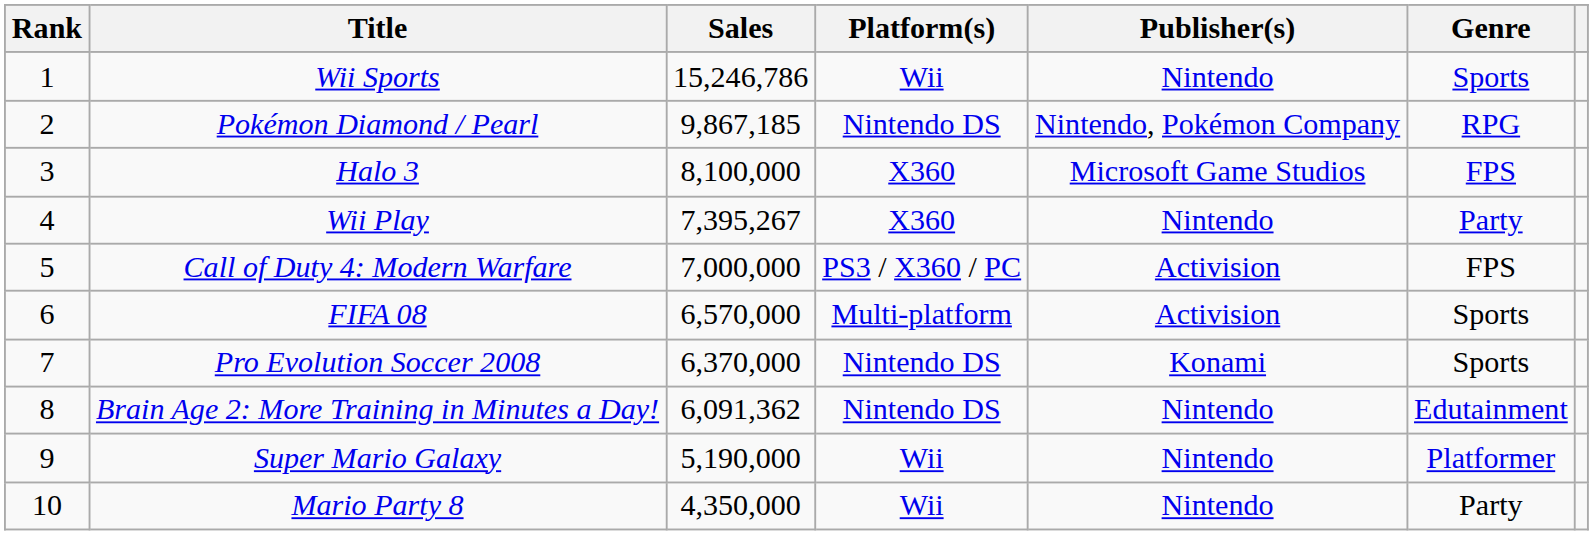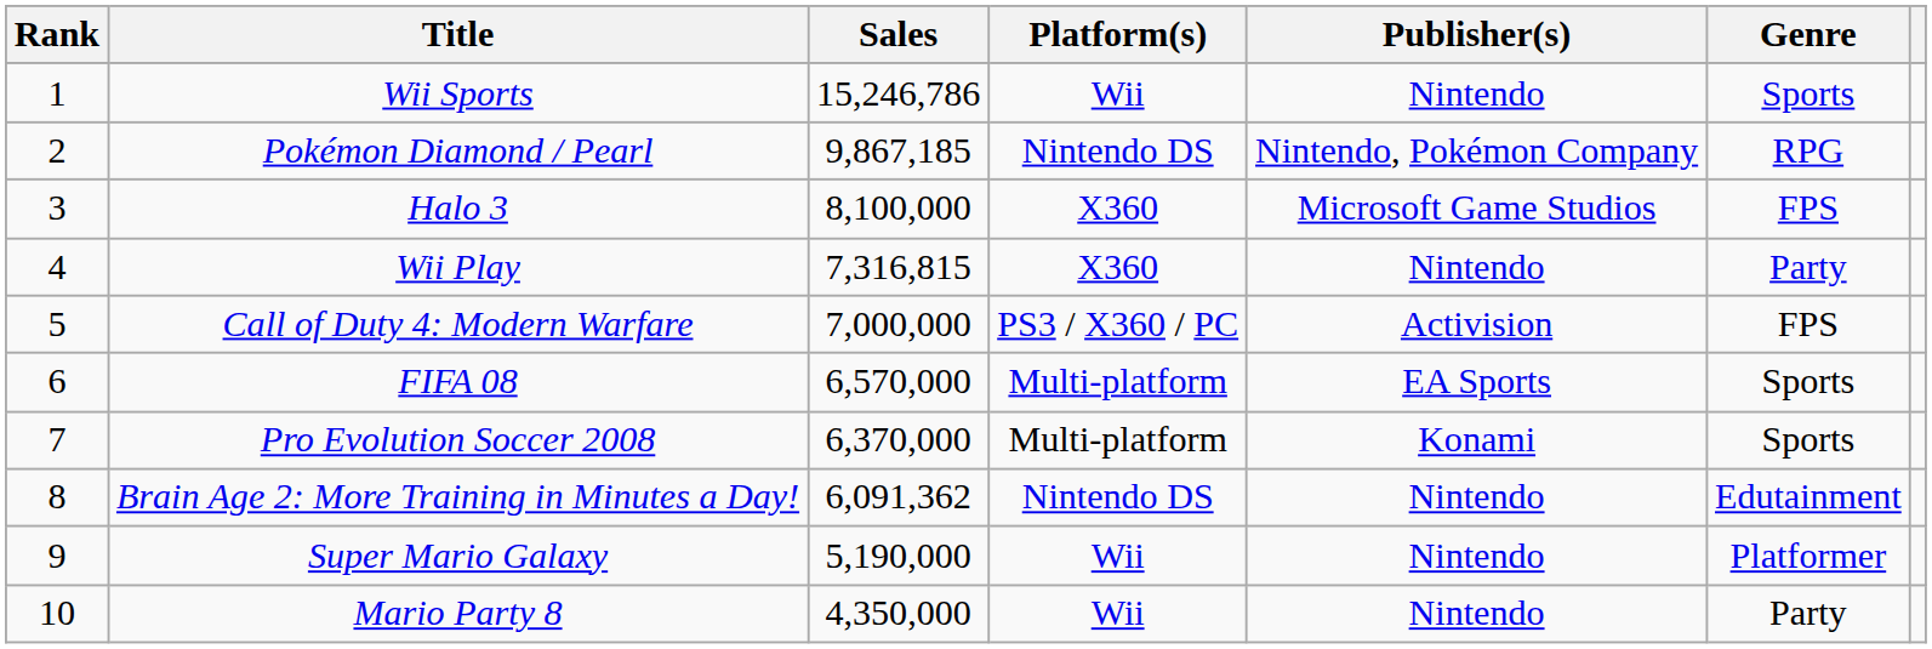Wii Play | Sales: 7,395,267 -> 7,316,815
FIFA 08 | Publisher(s): Activision -> EA Sports
Pro Evolution Soccer 2008 | Platform(s): Nintendo DS -> Multi-platform
